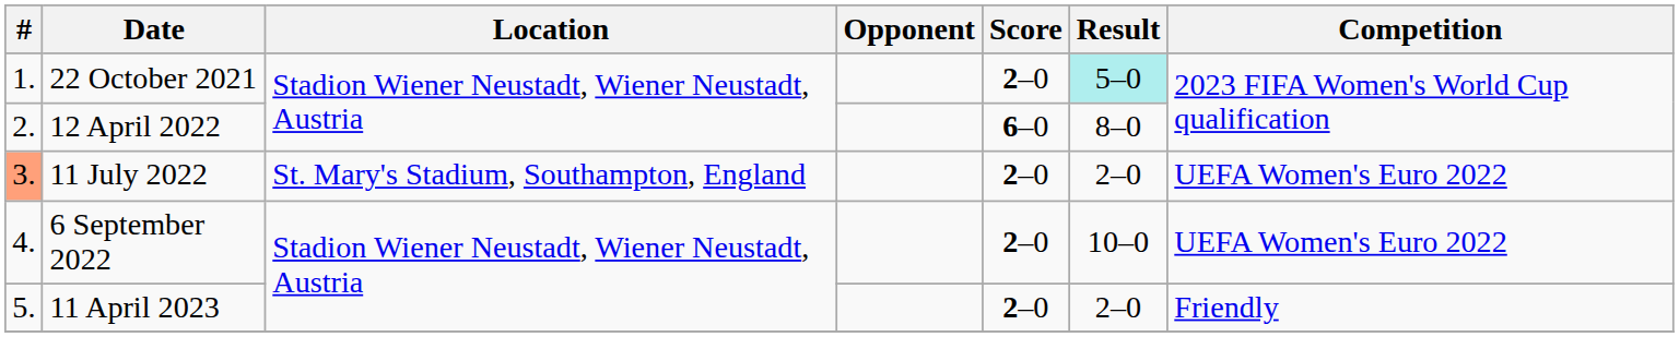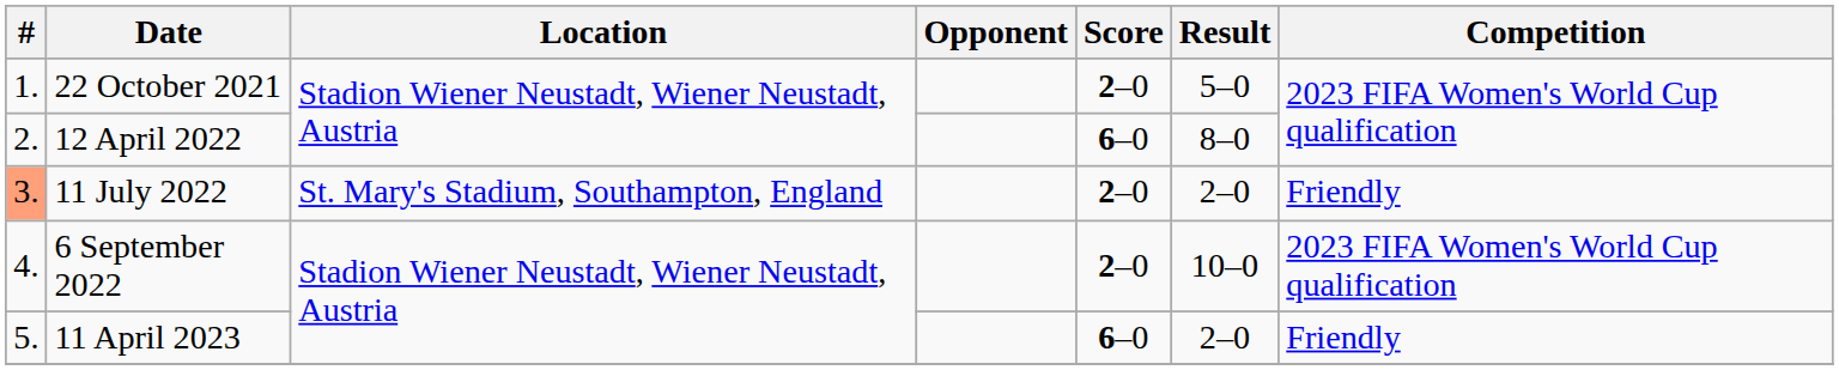22 October 2021 | Result: paleturquoise background -> no background
11 July 2022 | Competition: UEFA Women's Euro 2022 -> Friendly
6 September 2022 | Competition: UEFA Women's Euro 2022 -> 2023 FIFA Women's World Cup qualification
11 April 2023 | Score: 2–0 -> 6–0
